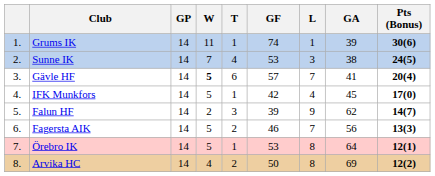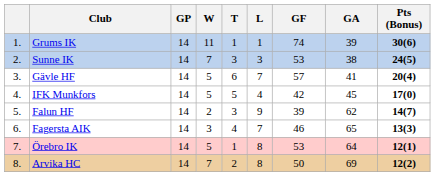columns swapped: L <-> GF
Sunne IK | T: 4 -> 3
Gävle HF | W: bold -> normal
IFK Munkfors | T: 1 -> 5
Fagersta AIK | W: 5 -> 3
Fagersta AIK | T: 2 -> 4
Fagersta AIK | GA: 56 -> 65
Arvika HC | W: 4 -> 7
